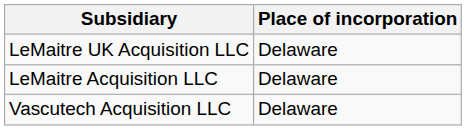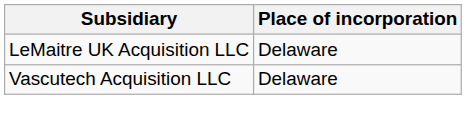- row: LeMaitre Acquisition LLC | Delaware
